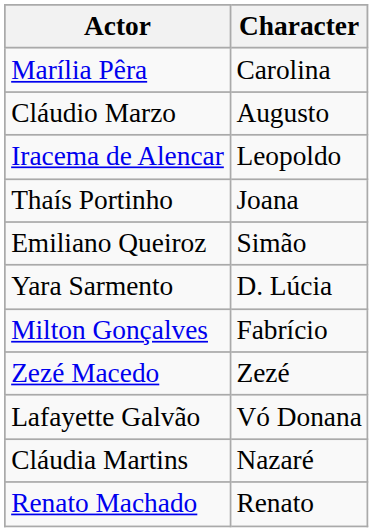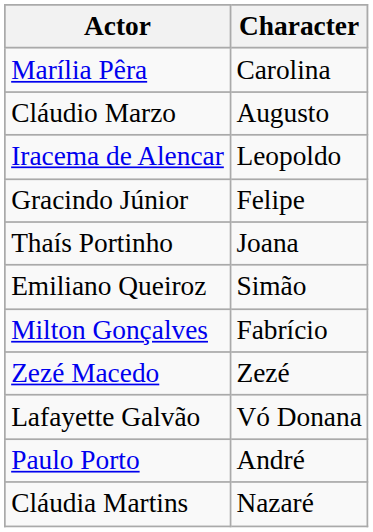+ row: Gracindo Júnior | Felipe
- row: Yara Sarmento | D. Lúcia
+ row: Paulo Porto | André
- row: Renato Machado | Renato
